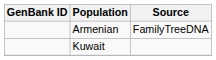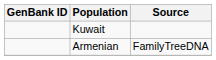rows swapped: Armenian <-> Kuwait
